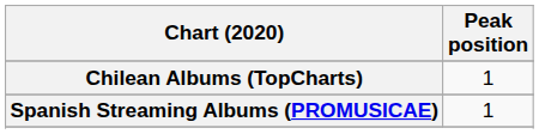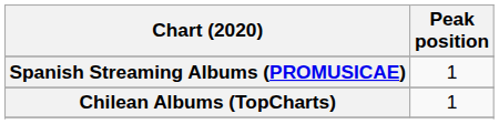rows swapped: Chilean Albums (TopCharts) <-> Spanish Streaming Albums (PROMUSICAE)
